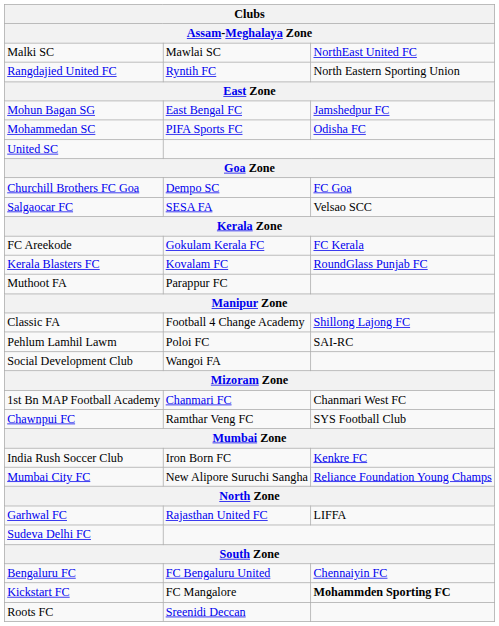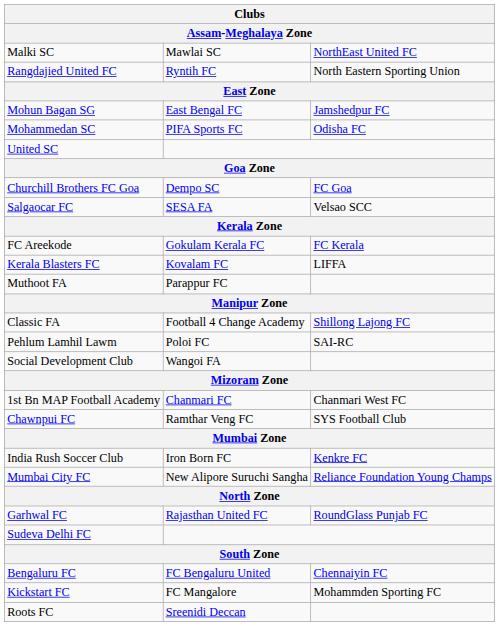Kerala Blasters FC | column 3: RoundGlass Punjab FC -> LIFFA
Garhwal FC | column 3: LIFFA -> RoundGlass Punjab FC
Kickstart FC | column 3: bold -> normal
